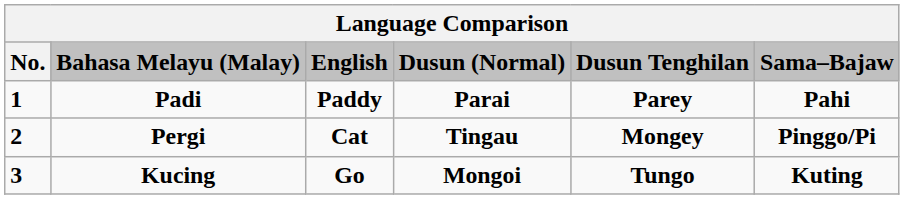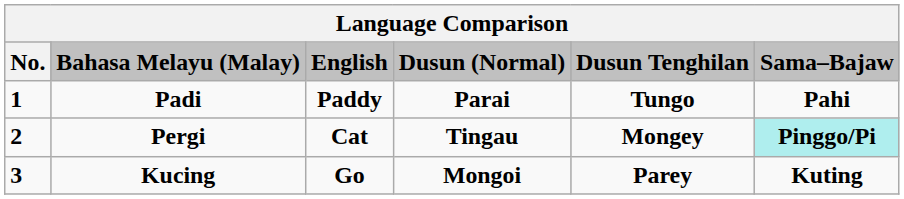Padi | Dusun Tenghilan: Parey -> Tungo
Pergi | Sama–Bajaw: no background -> paleturquoise background
Kucing | Dusun Tenghilan: Tungo -> Parey
